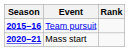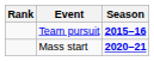columns swapped: Season <-> Rank
